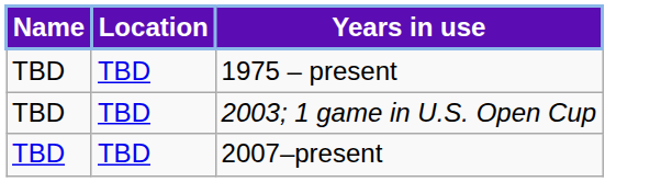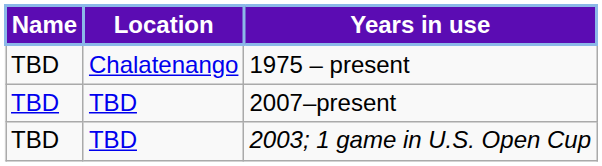1975 – present | Location: TBD -> Chalatenango
rows swapped: 2003; 1 game in U.S. Open Cup <-> 2007–present
